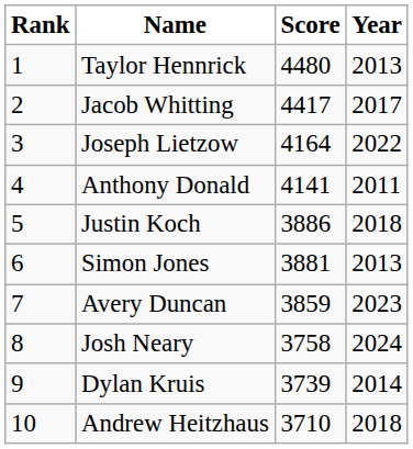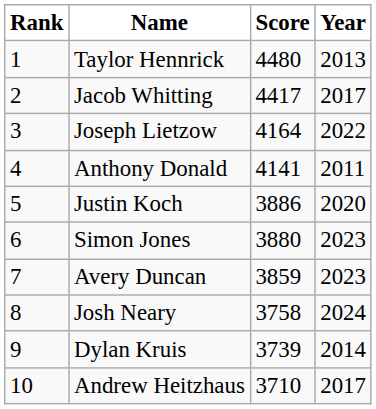Justin Koch | Year: 2018 -> 2020
Simon Jones | Score: 3881 -> 3880
Simon Jones | Year: 2013 -> 2023
Andrew Heitzhaus | Year: 2018 -> 2017
